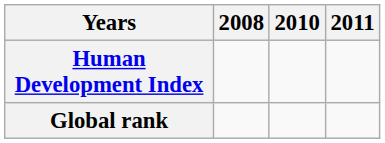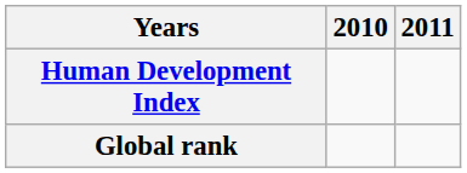- column: 2008
